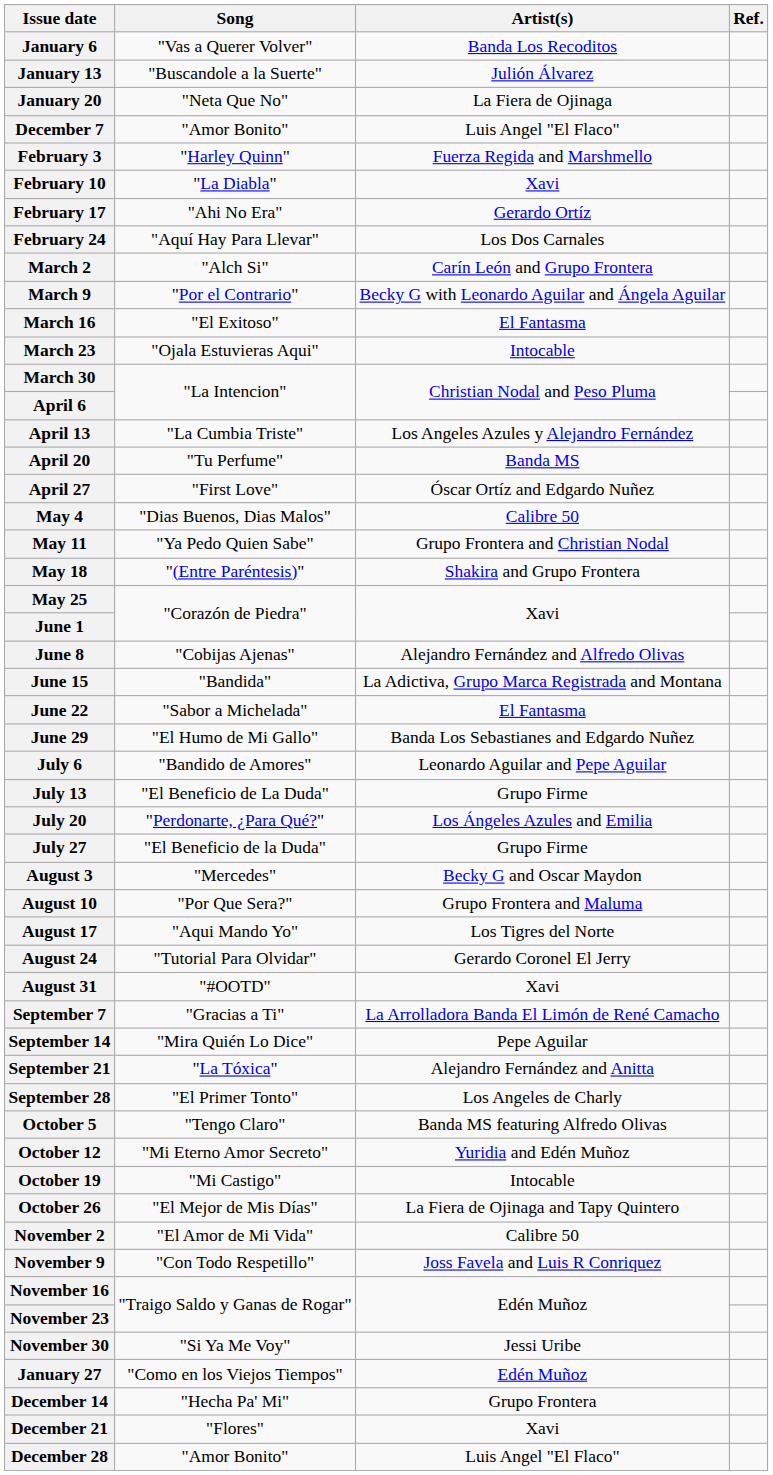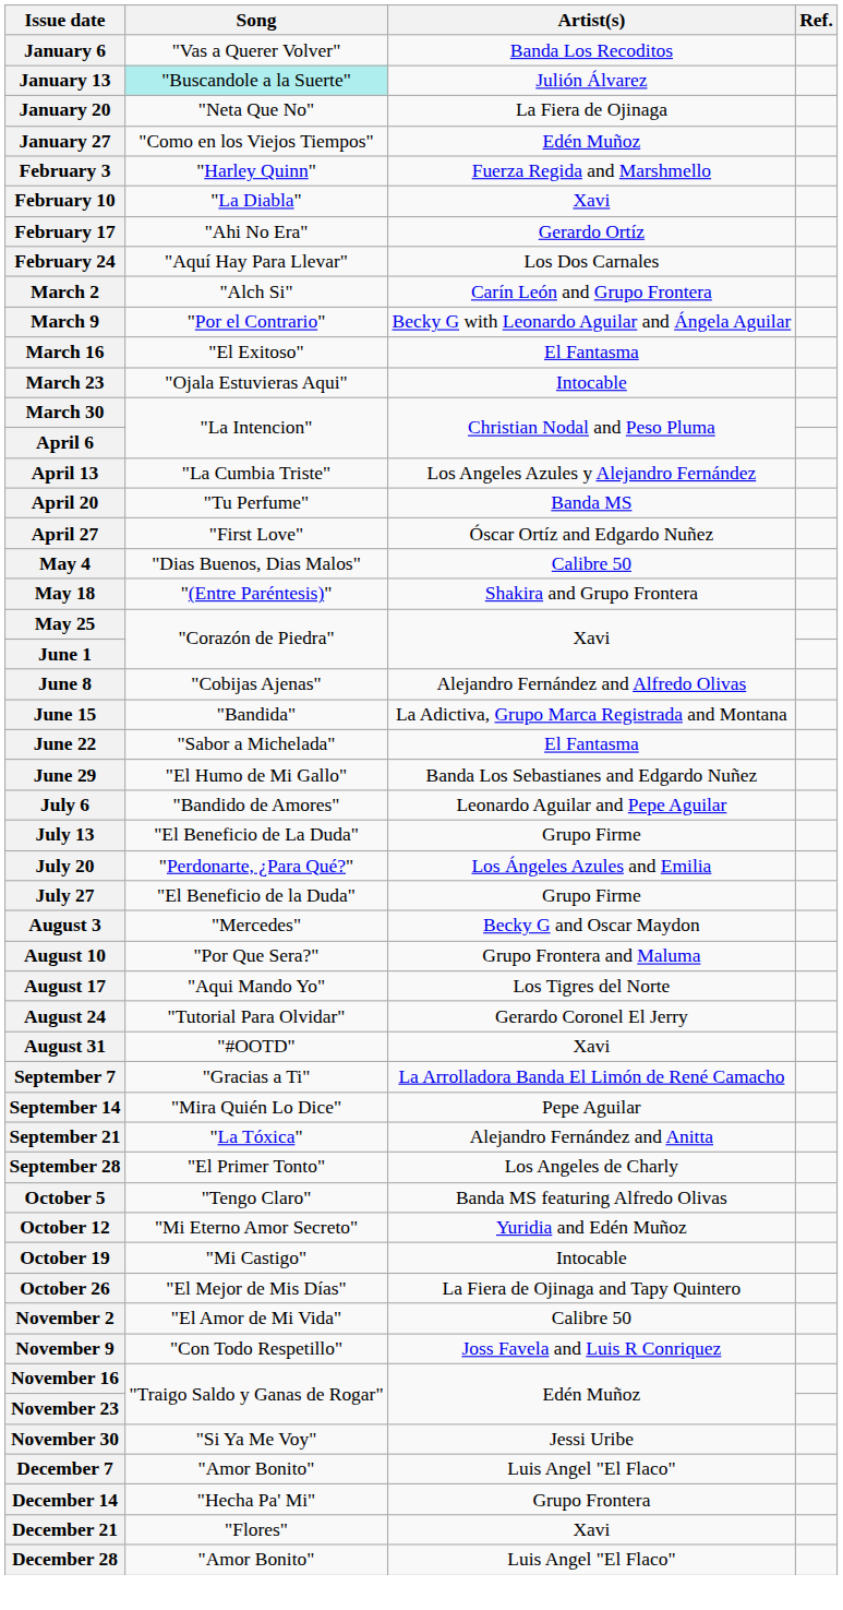January 13 | Song: no background -> paleturquoise background
rows swapped: January 27 <-> December 7
- row: May 11 | "Ya Pedo Quien Sabe" | Grupo Frontera and Christian Nodal
